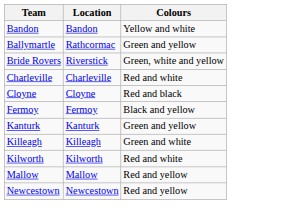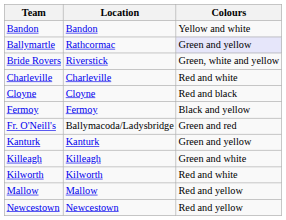Ballymartle | Colours: no background -> lavender background
+ row: Fr. O'Neill's | Ballymacoda/Ladysbridge | Green and red
